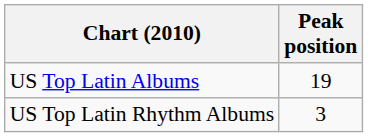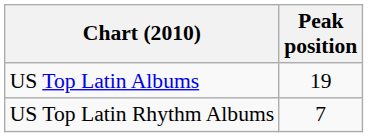US Top Latin Rhythm Albums | Peak position: 3 -> 7
